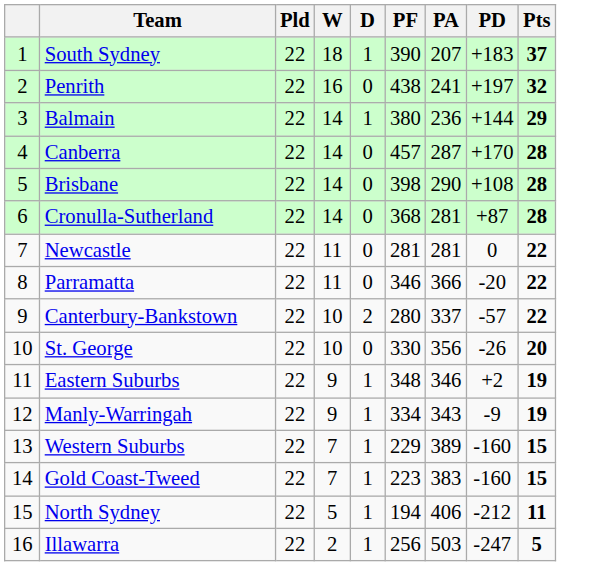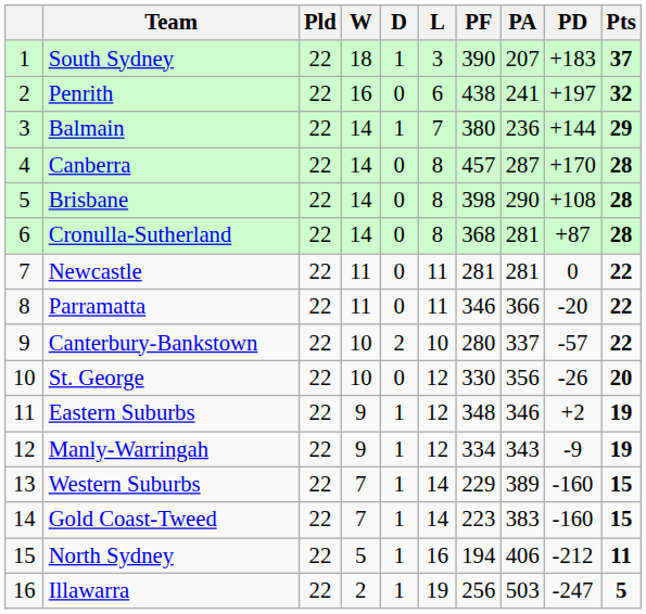+ column: L | 3 | 6 | 7 | 8 | 8 | 8 | 11 | 11 | 10 | 12 | 12 | 12 | 14 | 14 | 16 | 19
